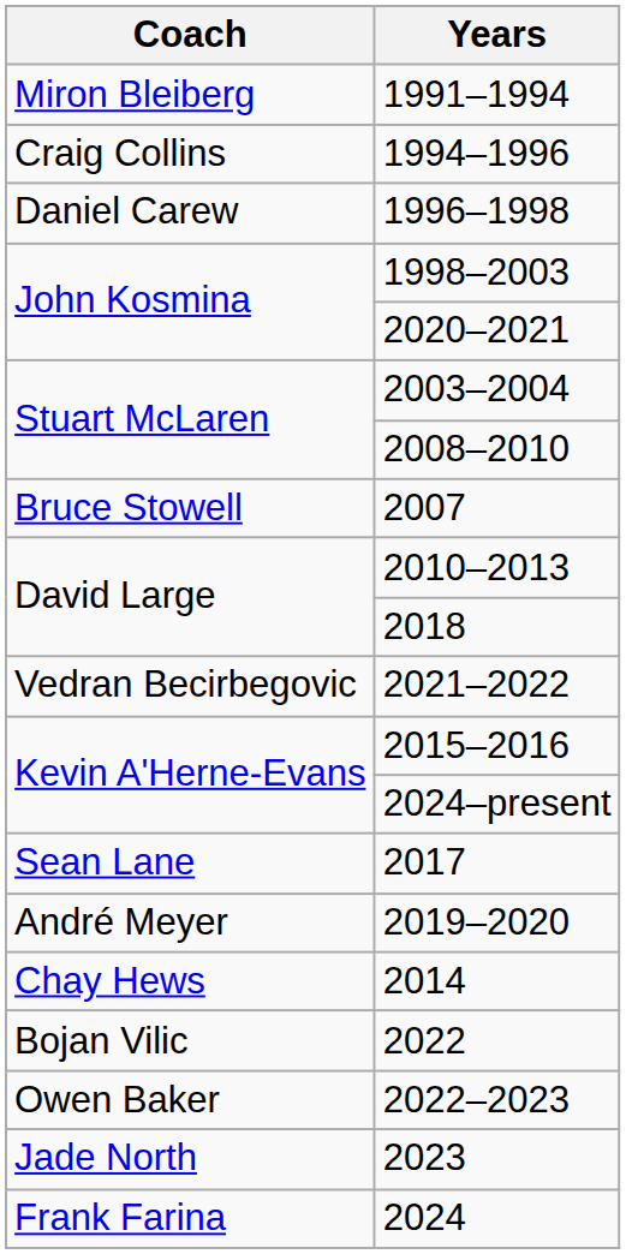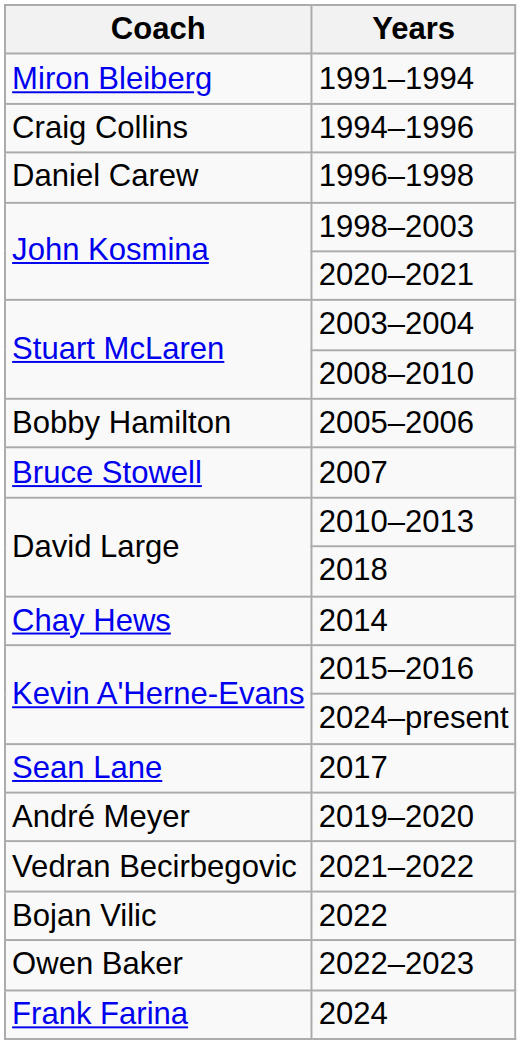+ row: Bobby Hamilton | 2005–2006
rows swapped: 2014 <-> 2021–2022
- row: Jade North | 2023
